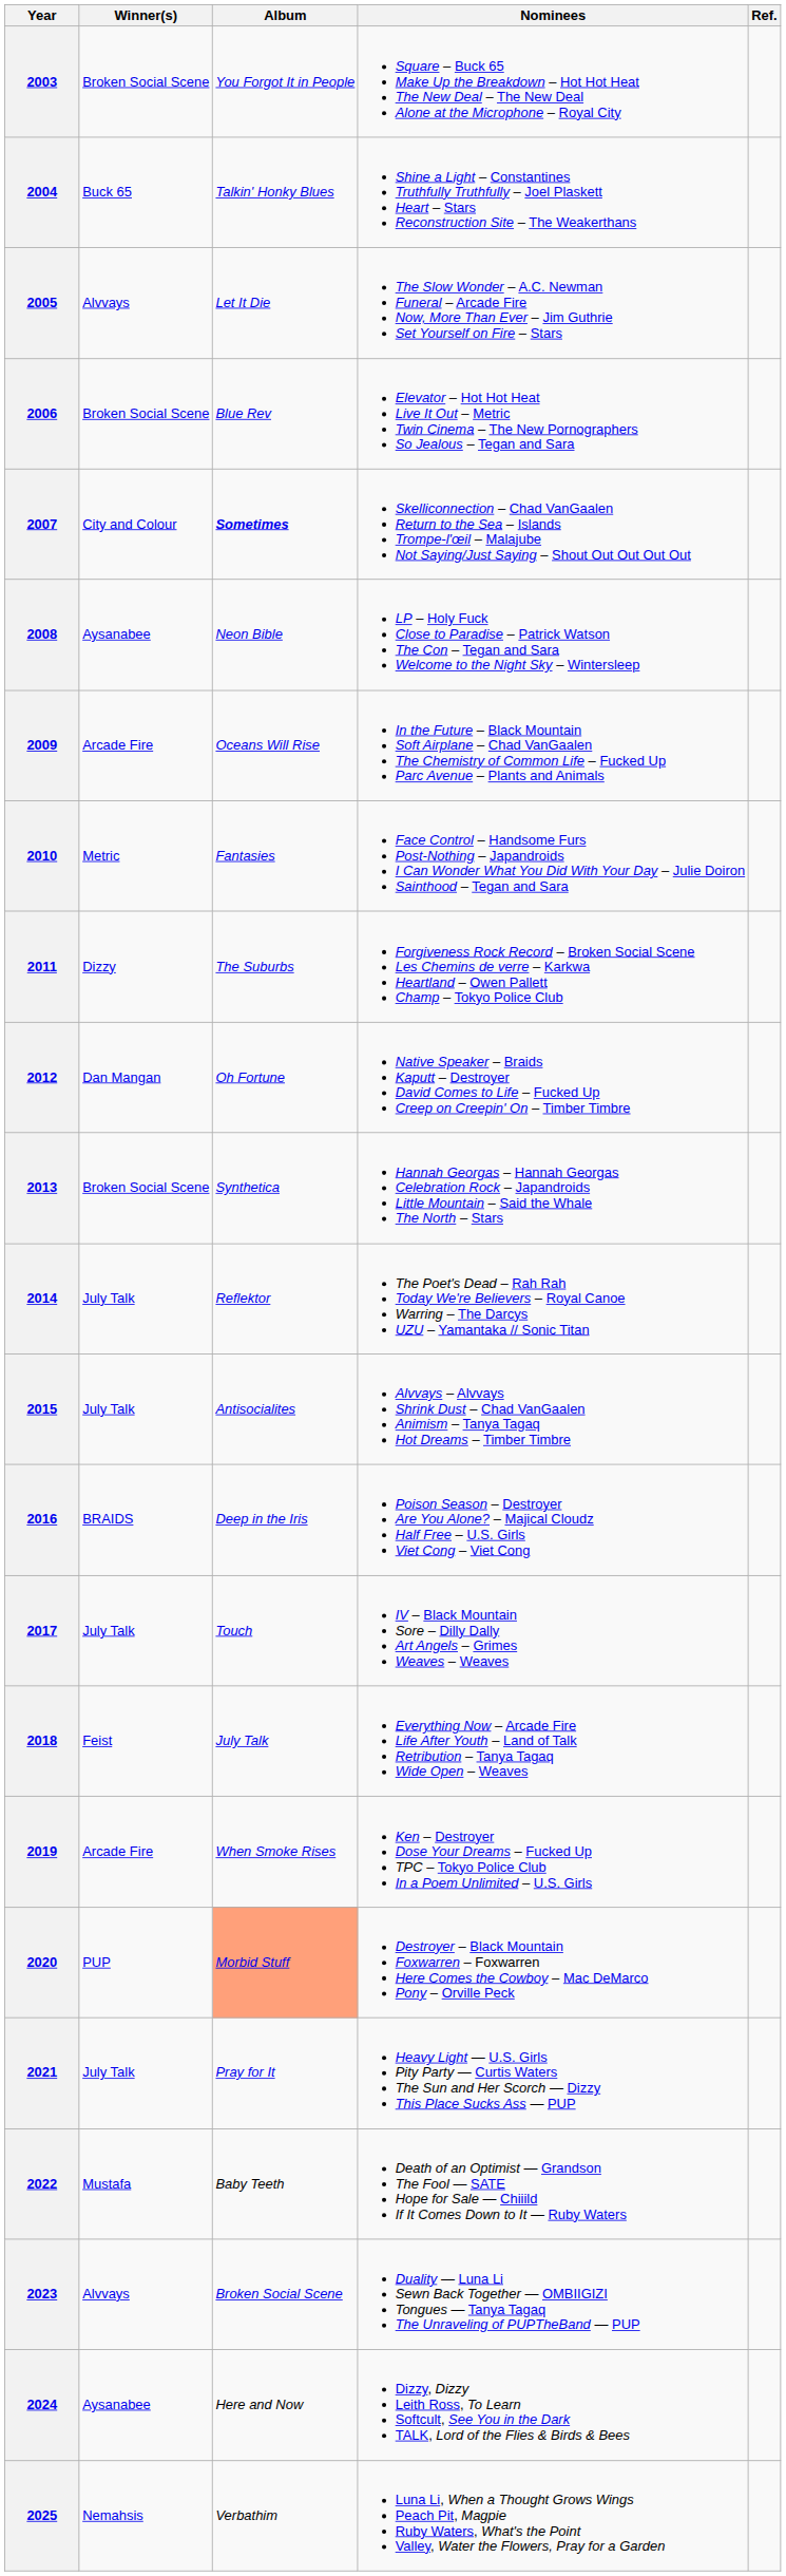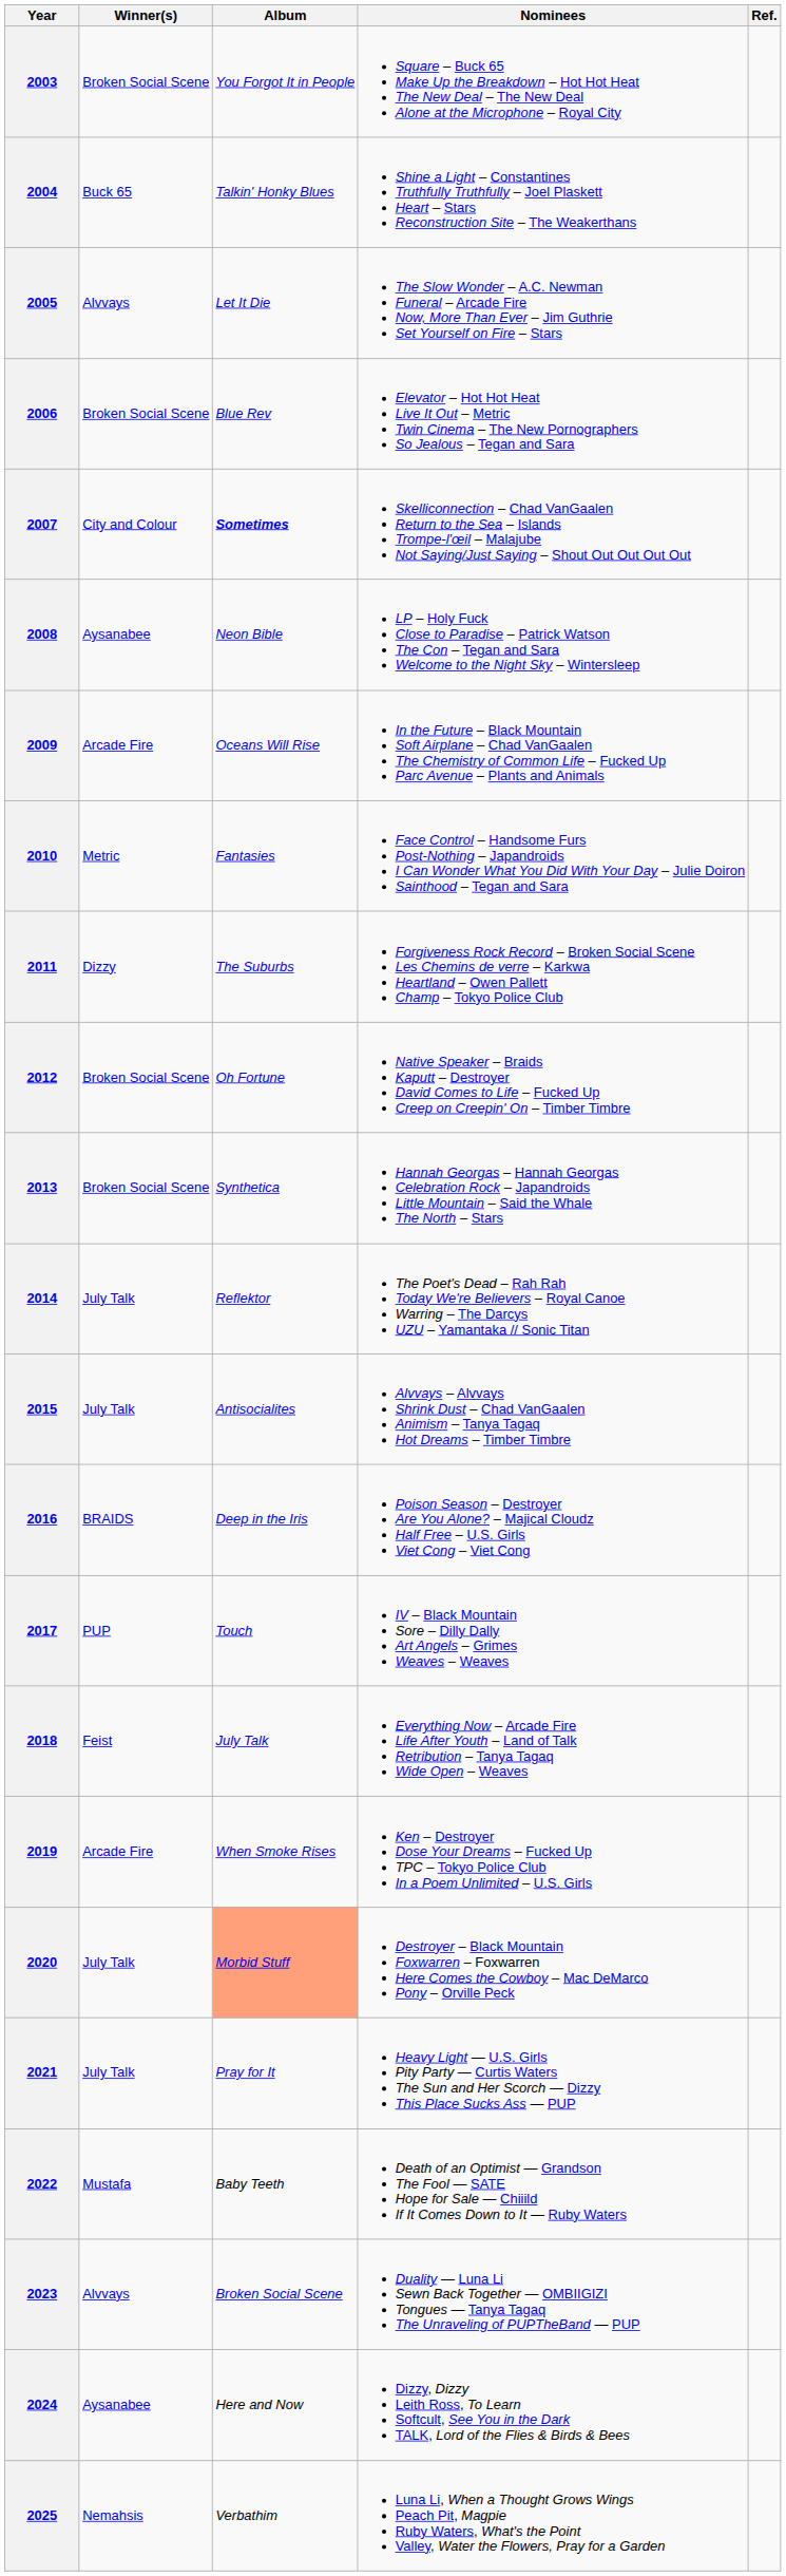2012 | Winner(s): Dan Mangan -> Broken Social Scene
2017 | Winner(s): July Talk -> PUP
2020 | Winner(s): PUP -> July Talk
